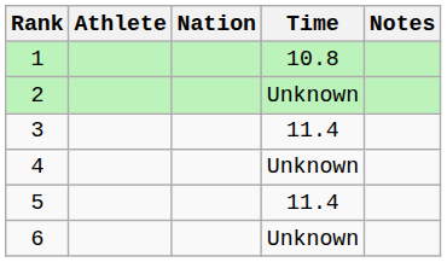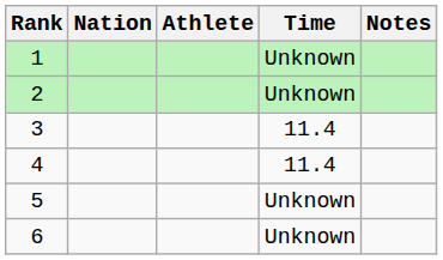columns swapped: Athlete <-> Nation
1 | Time: 10.8 -> Unknown
4 | Time: Unknown -> 11.4
5 | Time: 11.4 -> Unknown
